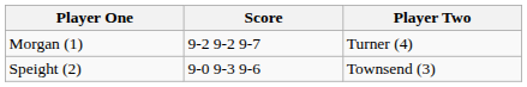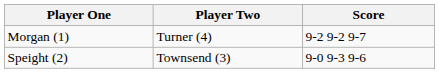columns swapped: Player Two <-> Score
